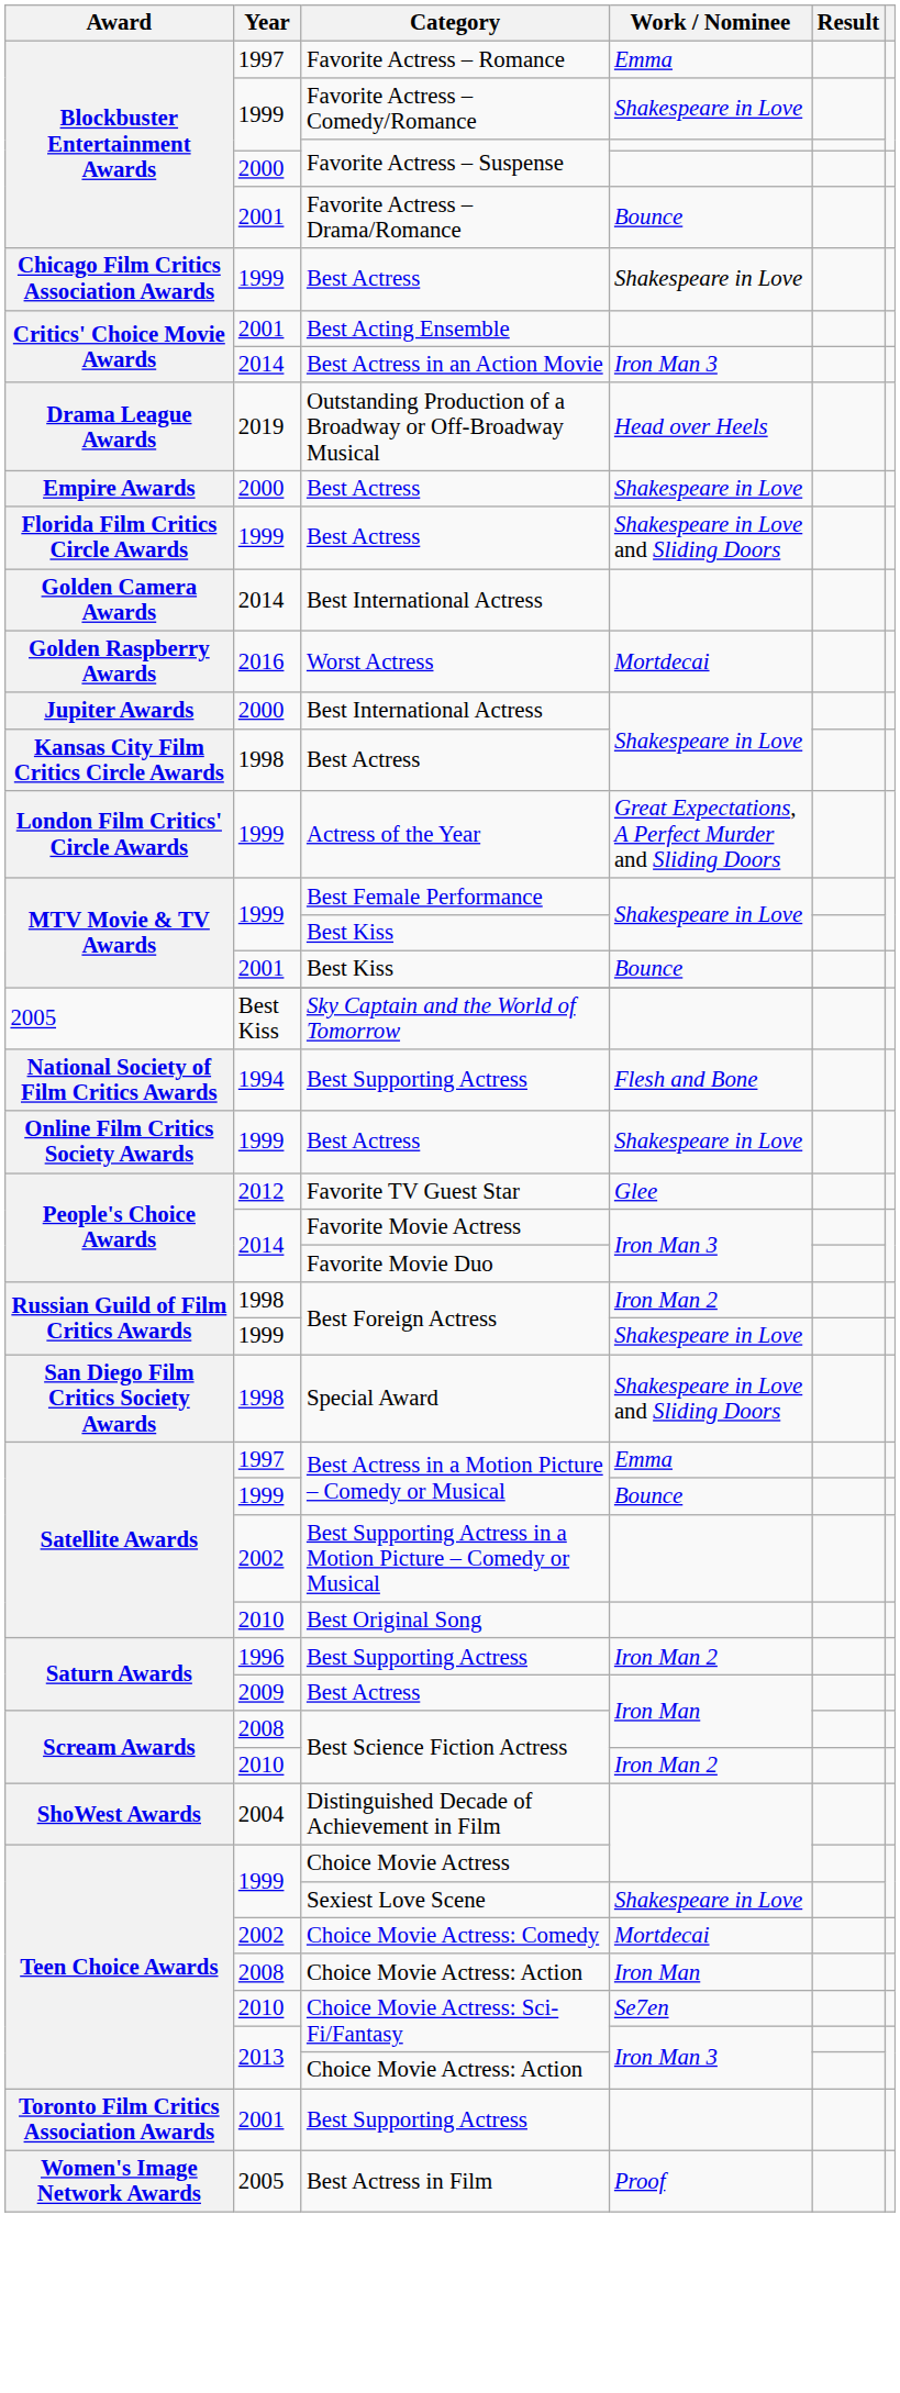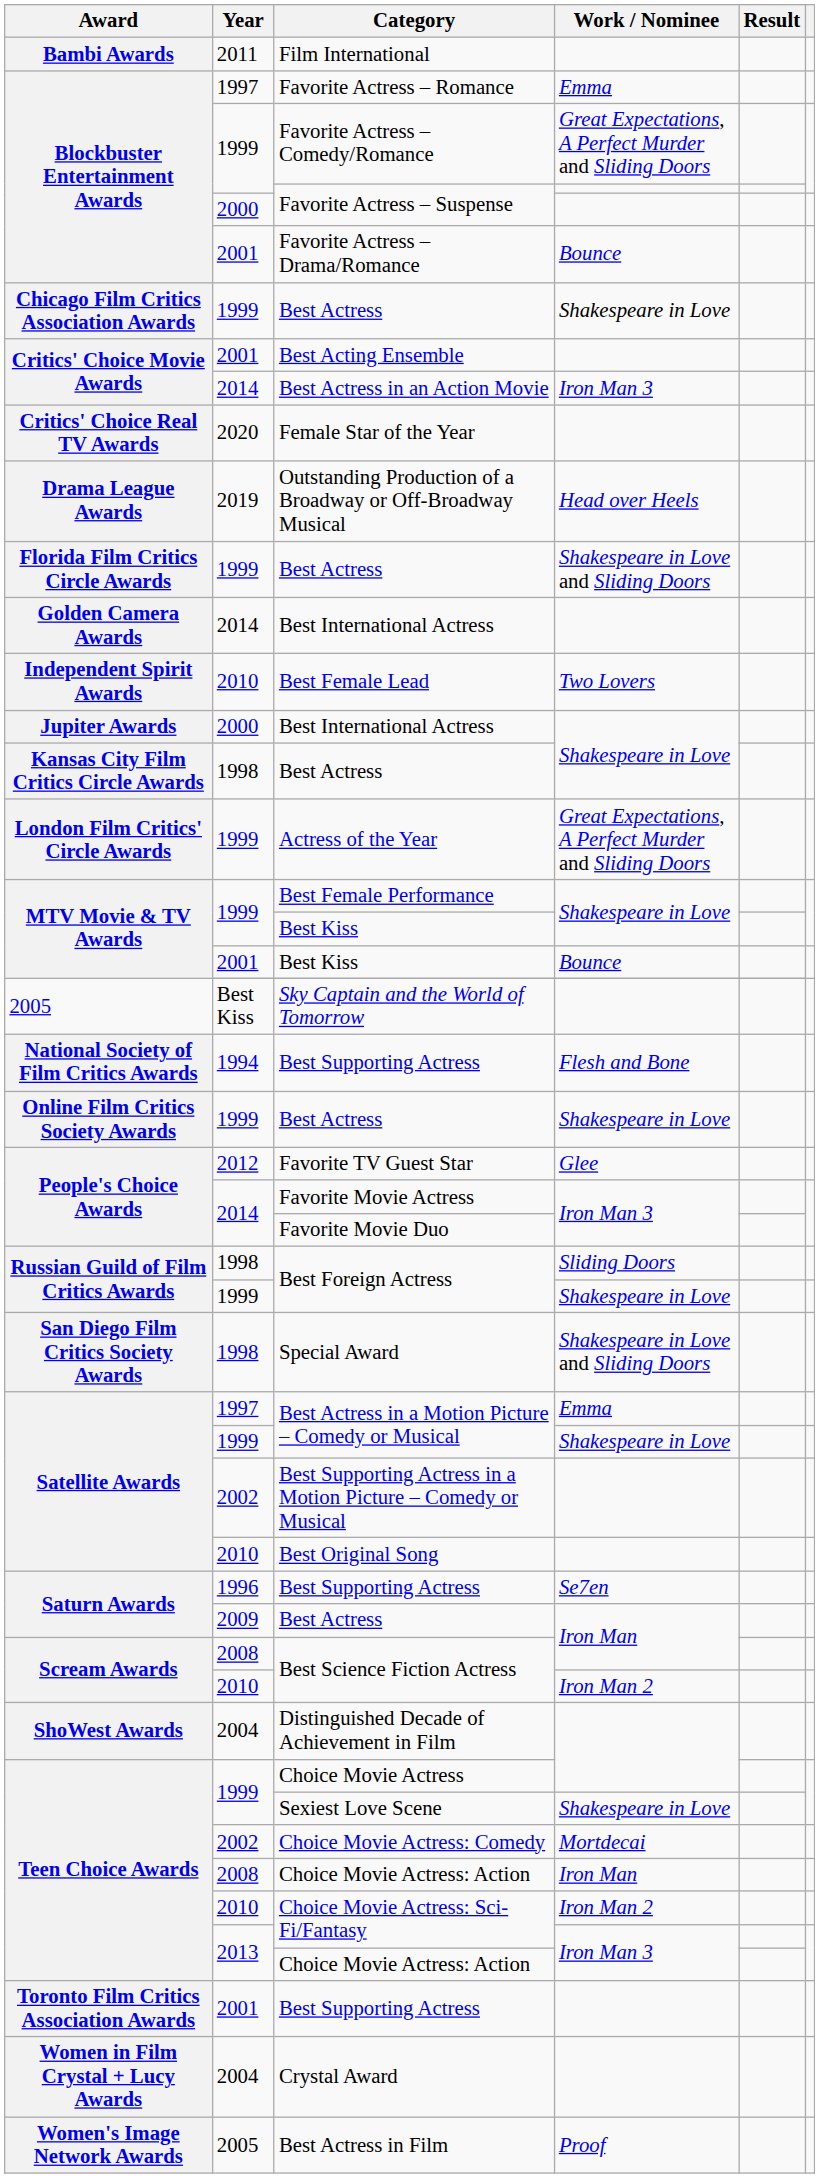+ row: Bambi Awards | 2011 | Film International
Favorite Actress – Comedy/Romance | Work / Nominee: Shakespeare in Love -> Great Expectations, A Perfect Murder and Sliding Doors
+ row: Critics' Choice Real TV Awards | 2020 | Female Star of the Year
- row: Empire Awards | 2000 | Best Actress | Shakespeare in Love
- row: Golden Raspberry Awards | 2016 | Worst Actress | Mortdecai
+ row: Independent Spirit Awards | 2010 | Best Female Lead | Two Lovers
1998 / Best Foreign Actress | Work / Nominee: Iron Man 2 -> Sliding Doors
1999 / Best Actress in a Motion Picture – Comedy or Musical | Work / Nominee: Bounce -> Shakespeare in Love
1996 / Best Supporting Actress | Work / Nominee: Iron Man 2 -> Se7en
2010 / Choice Movie Actress: Sci-Fi/Fantasy | Work / Nominee: Se7en -> Iron Man 2
+ row: Women in Film Crystal + Lucy Awards | 2004 | Crystal Award
